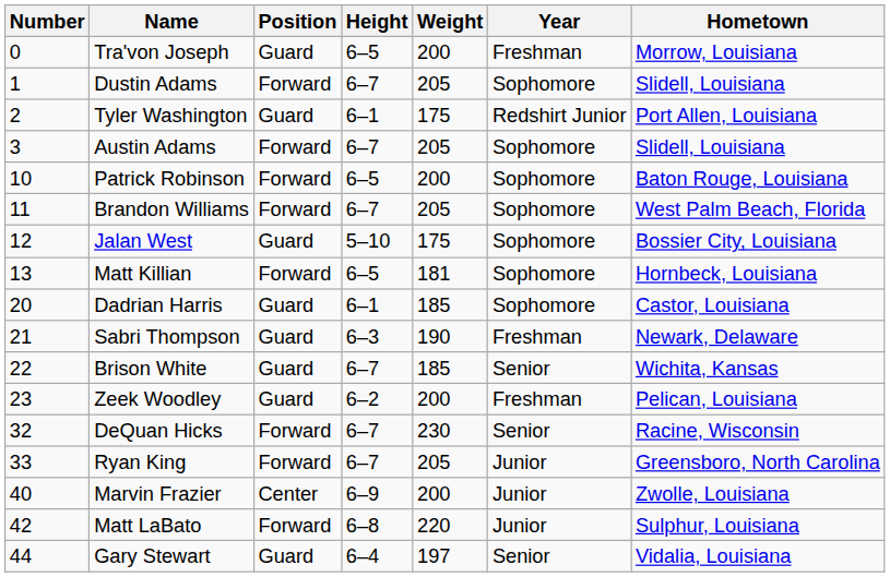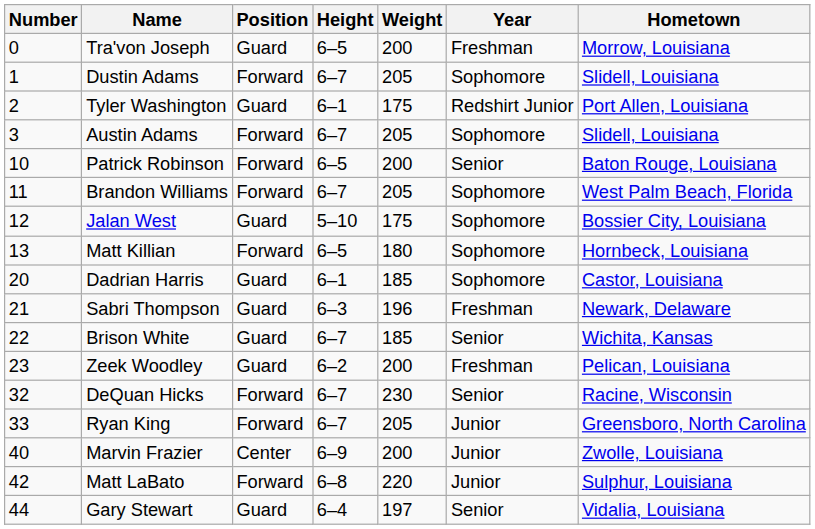Patrick Robinson | Year: Sophomore -> Senior
Matt Killian | Weight: 181 -> 180
Sabri Thompson | Weight: 190 -> 196
